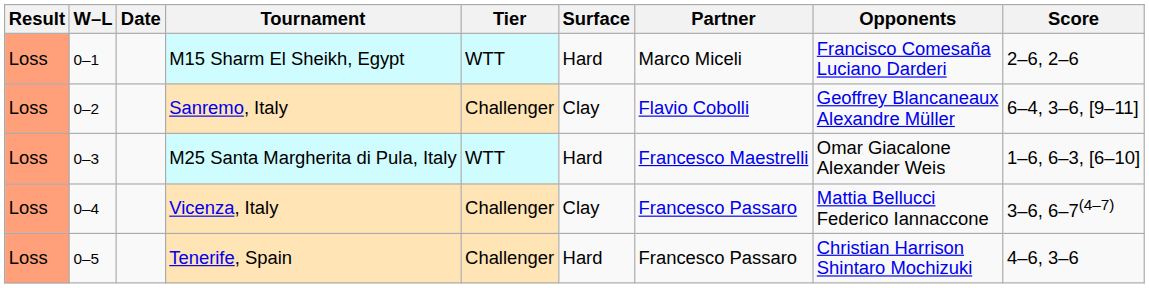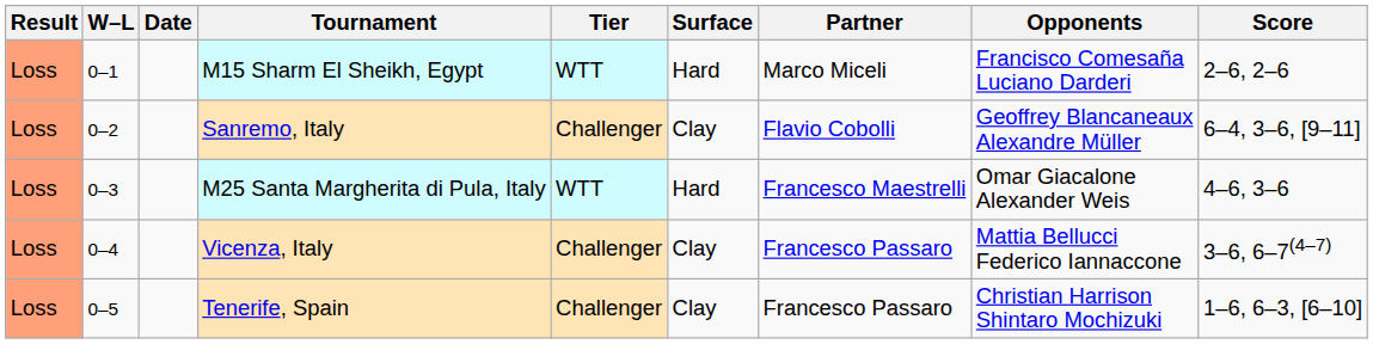M25 Santa Margherita di Pula, Italy | Score: 1–6, 6–3, [6–10] -> 4–6, 3–6
Tenerife, Spain | Surface: Hard -> Clay
Tenerife, Spain | Score: 4–6, 3–6 -> 1–6, 6–3, [6–10]
